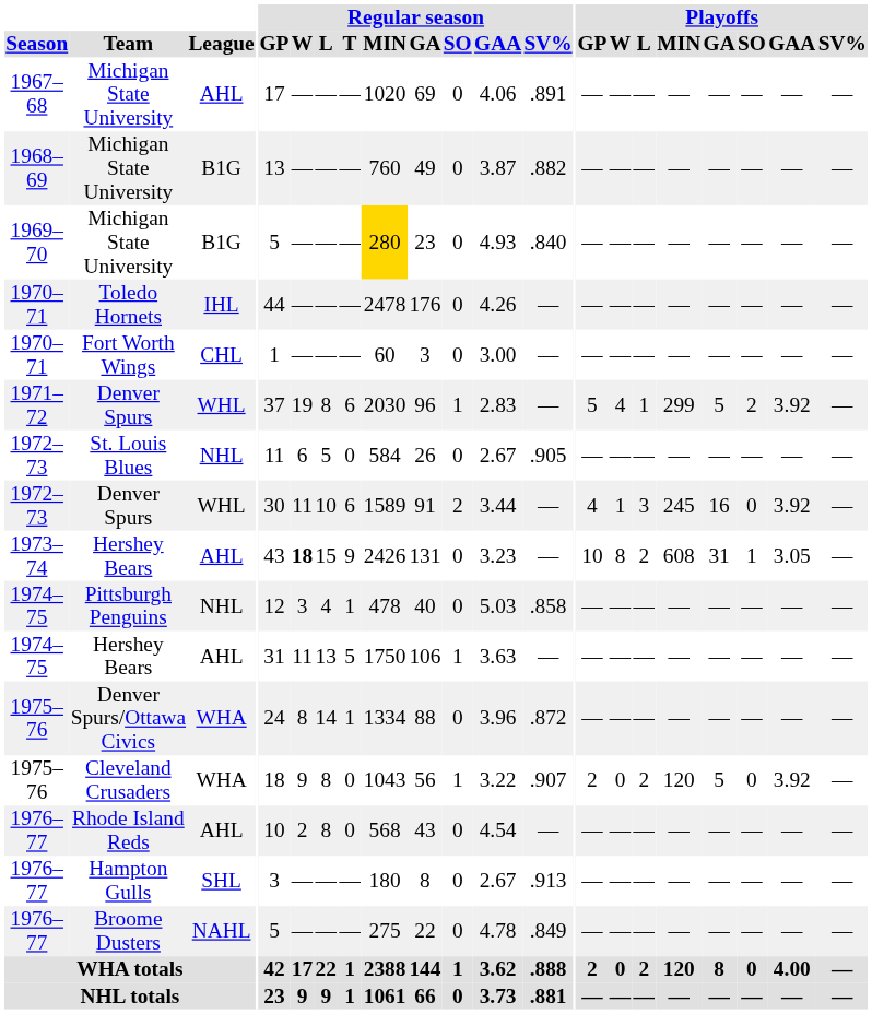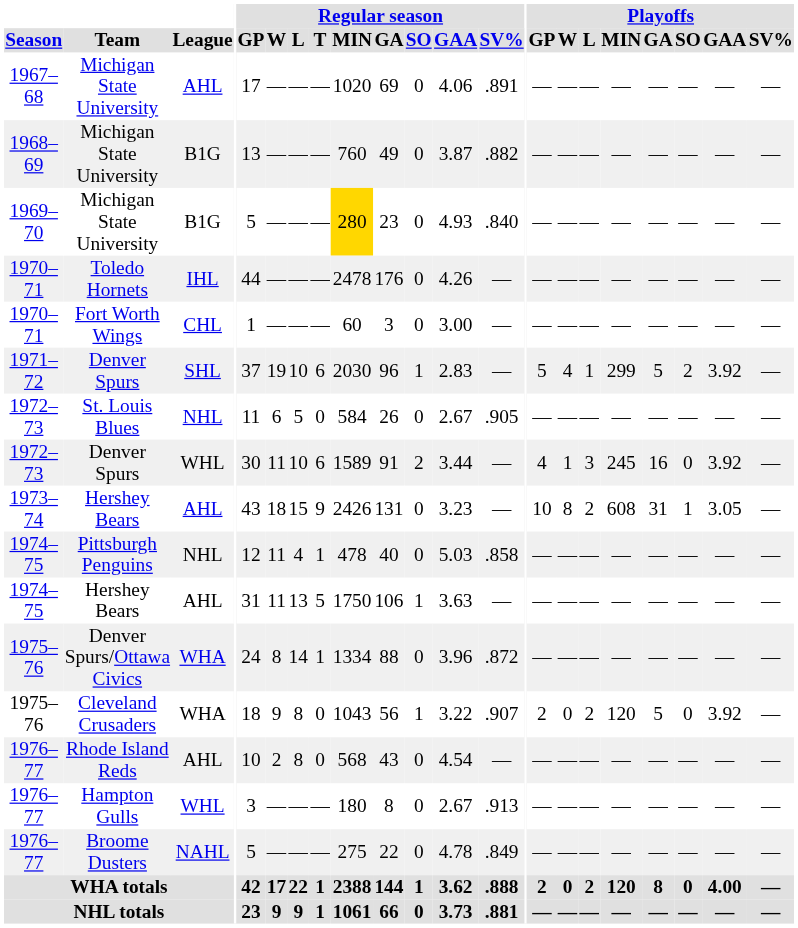1971–72 / Denver Spurs | League: WHL -> SHL
1971–72 / Denver Spurs | Regular season / L: 8 -> 10
1973–74 / Hershey Bears | Regular season / W: bold -> normal
Pittsburgh Penguins | Regular season / W: 3 -> 11
Hampton Gulls | League: SHL -> WHL
